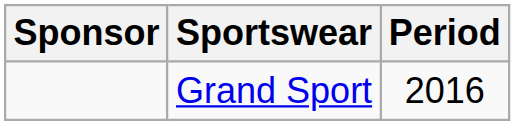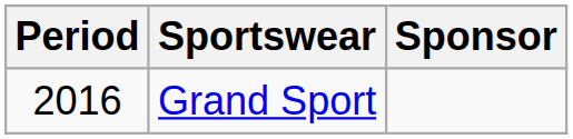columns swapped: Period <-> Sponsor
